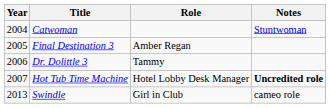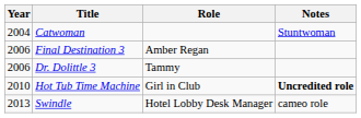Final Destination 3 | Year: 2005 -> 2006
Hot Tub Time Machine | Year: 2007 -> 2010
Hot Tub Time Machine | Role: Hotel Lobby Desk Manager -> Girl in Club
Swindle | Role: Girl in Club -> Hotel Lobby Desk Manager
